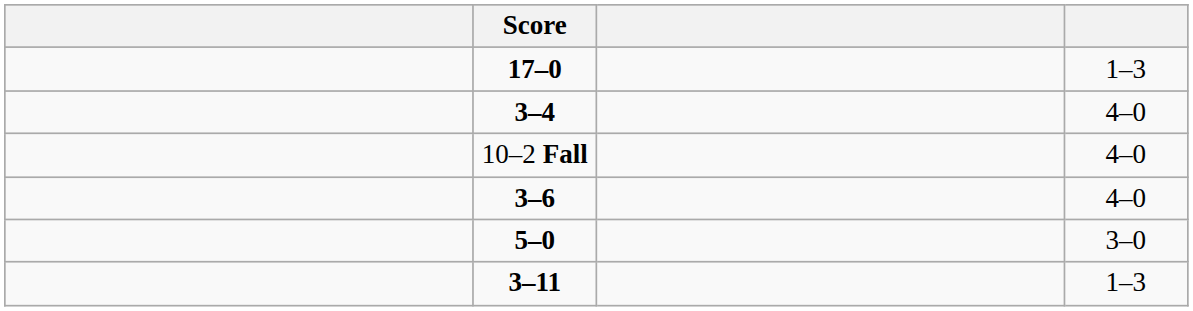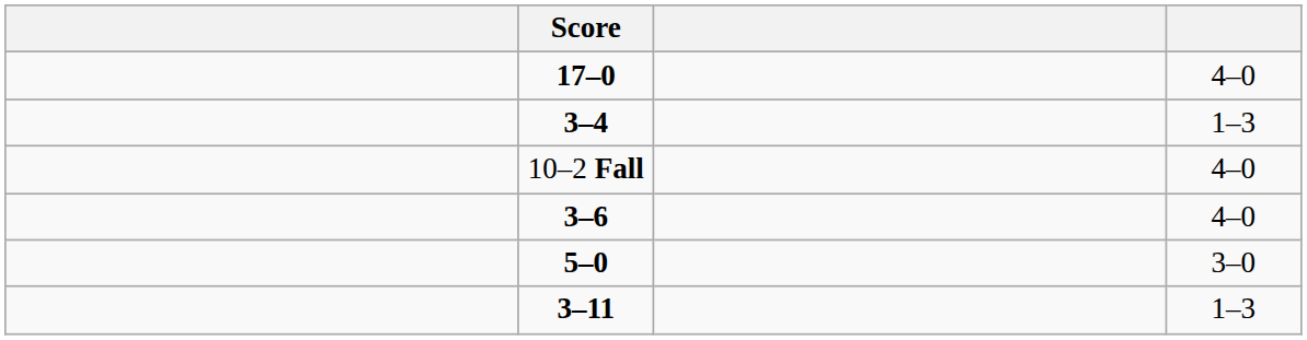17–0 | column 4: 1–3 -> 4–0
3–4 | column 4: 4–0 -> 1–3
